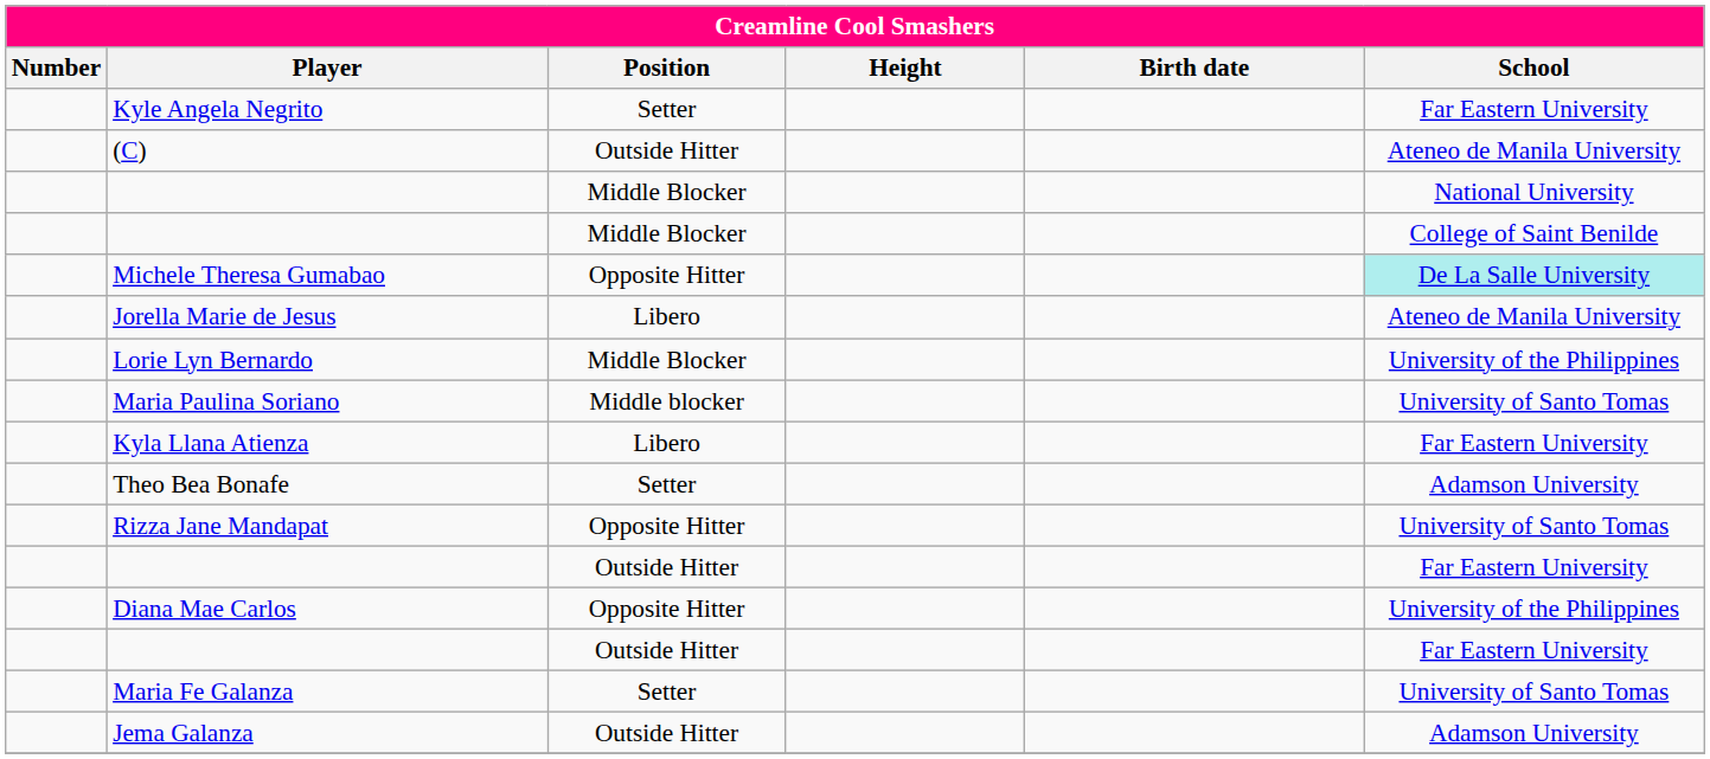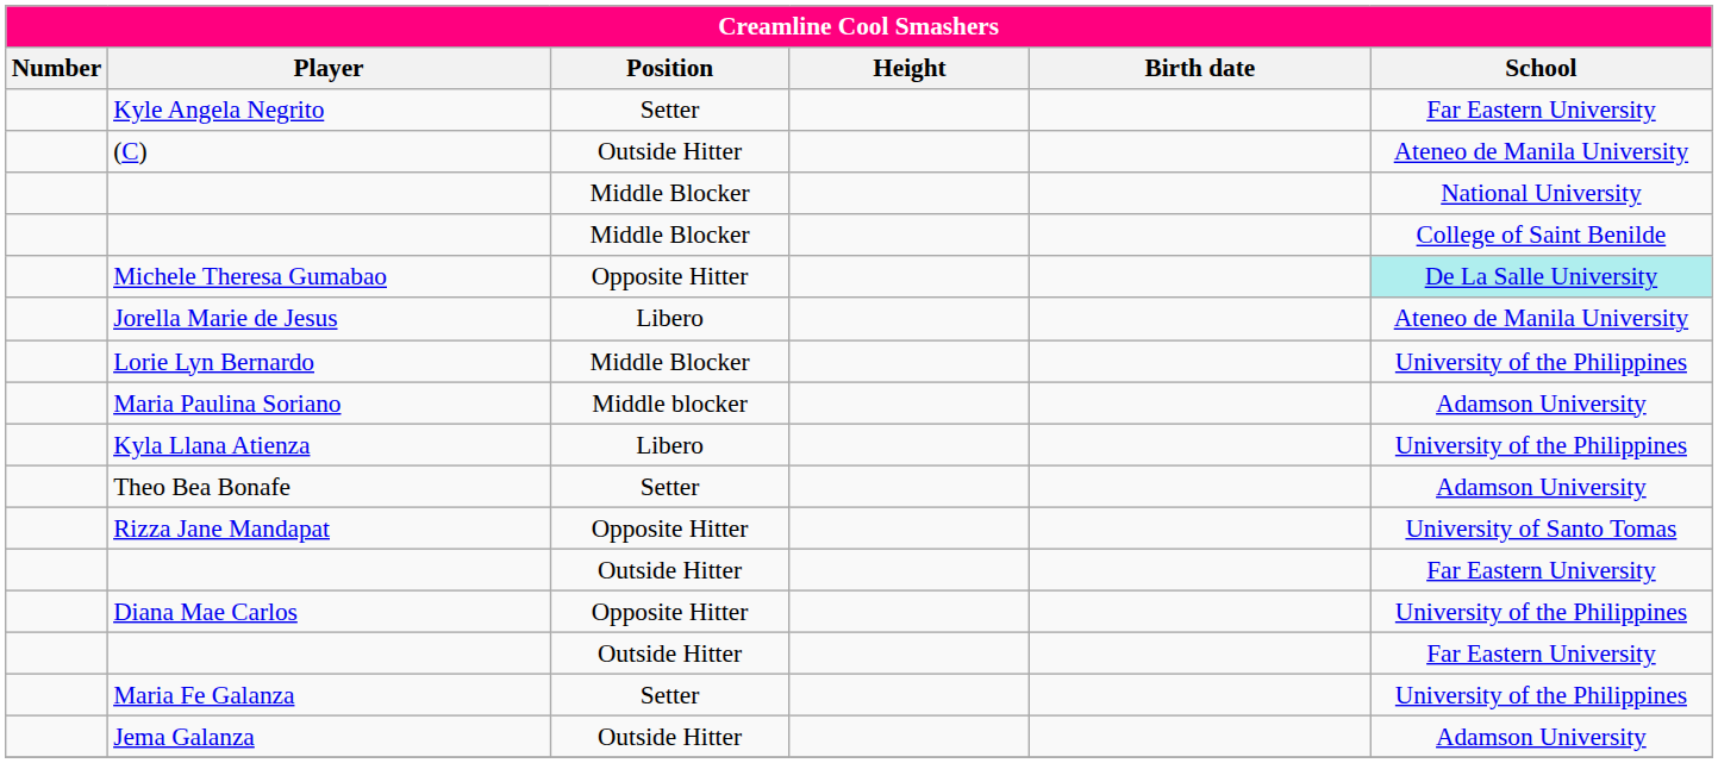Maria Paulina Soriano | School: University of Santo Tomas -> Adamson University
Kyla Llana Atienza | School: Far Eastern University -> University of the Philippines
Maria Fe Galanza | School: University of Santo Tomas -> University of the Philippines
